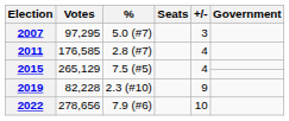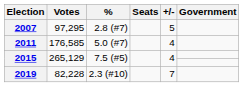2007 | %: 5.0 (#7) -> 2.8 (#7)
2007 | +/-: 3 -> 5
2011 | %: 2.8 (#7) -> 5.0 (#7)
2019 | +/-: 9 -> 7
- row: 2022 | 278,656 | 7.9 (#6) | 10
